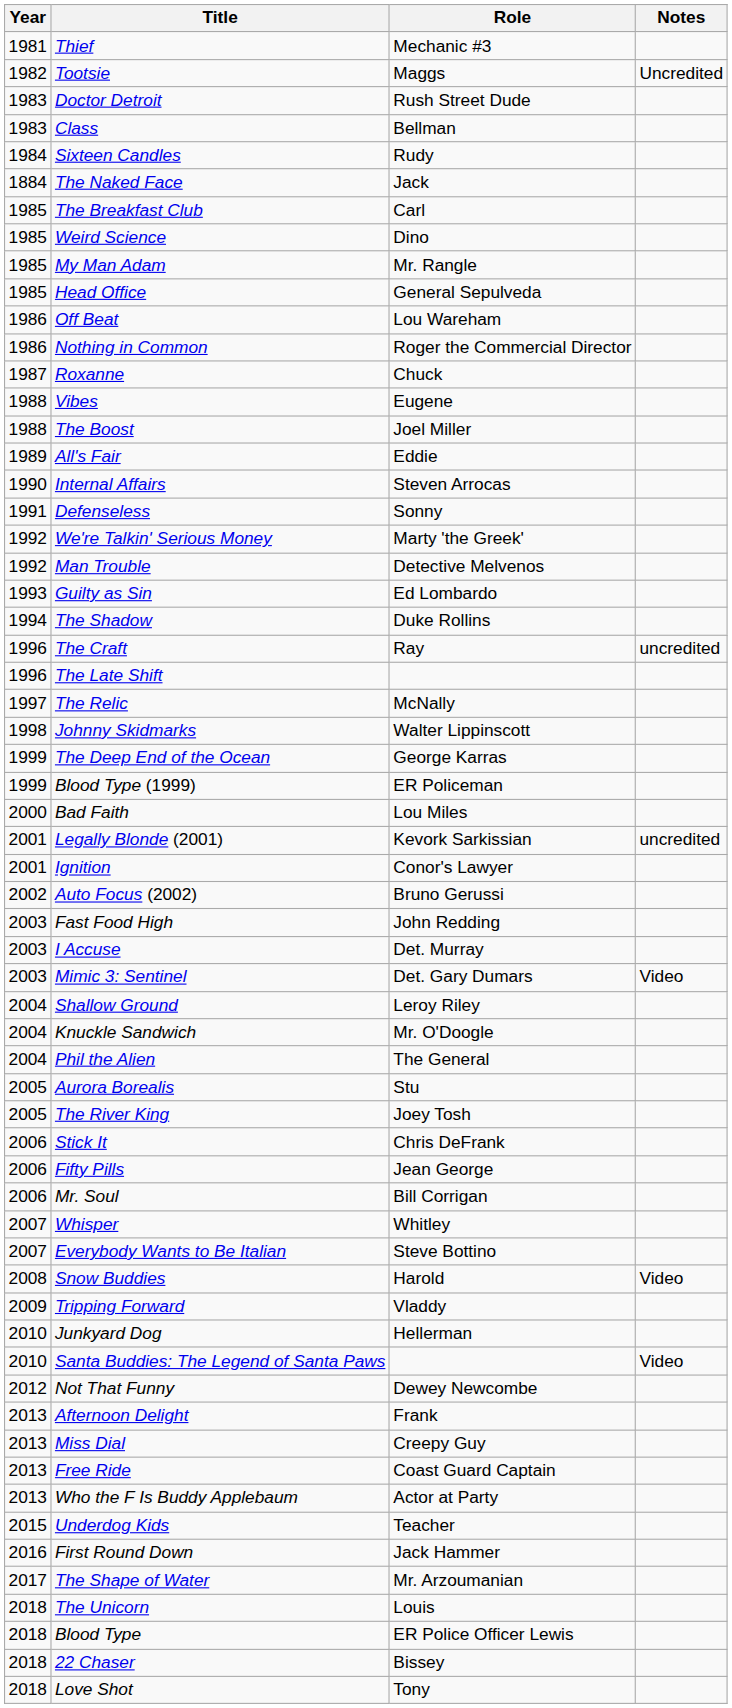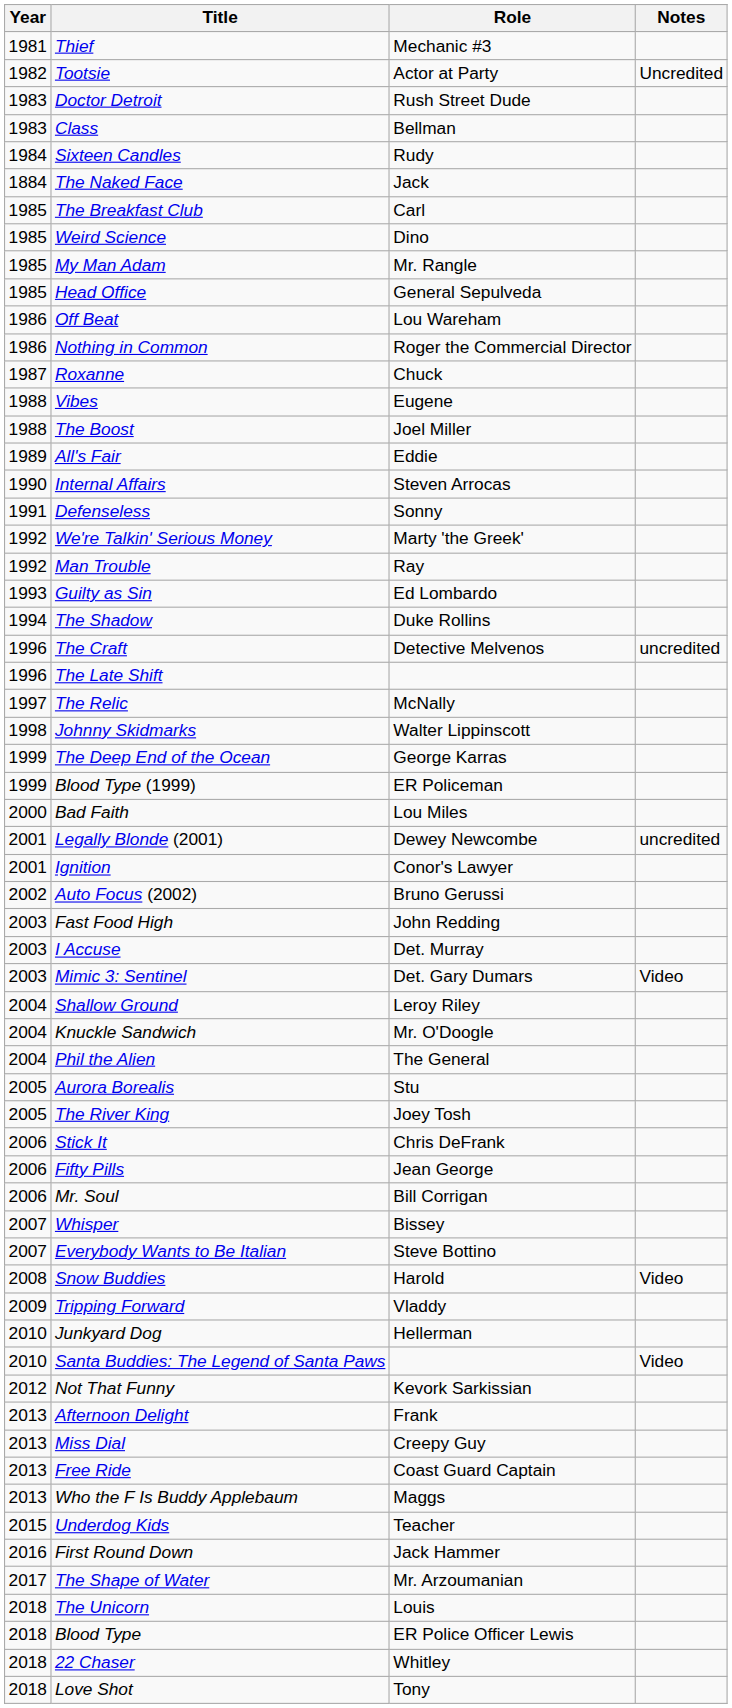Tootsie | Role: Maggs -> Actor at Party
Man Trouble | Role: Detective Melvenos -> Ray
The Craft | Role: Ray -> Detective Melvenos
Legally Blonde (2001) | Role: Kevork Sarkissian -> Dewey Newcombe
Whisper | Role: Whitley -> Bissey
Not That Funny | Role: Dewey Newcombe -> Kevork Sarkissian
Who the F Is Buddy Applebaum | Role: Actor at Party -> Maggs
22 Chaser | Role: Bissey -> Whitley
